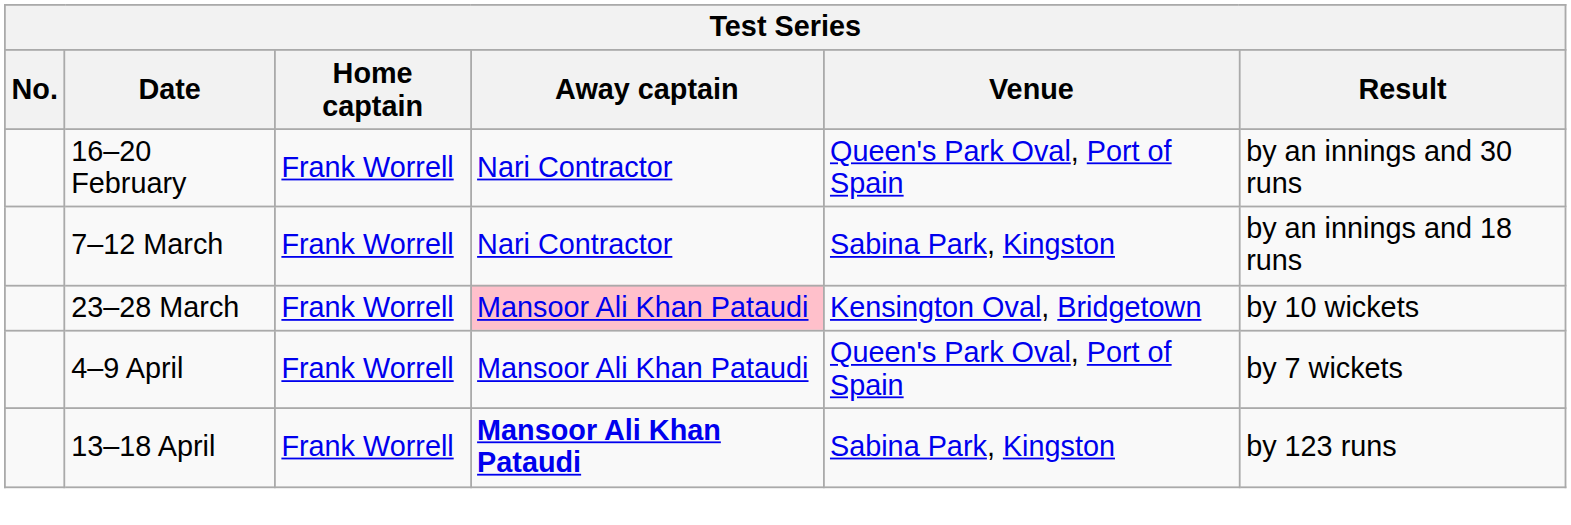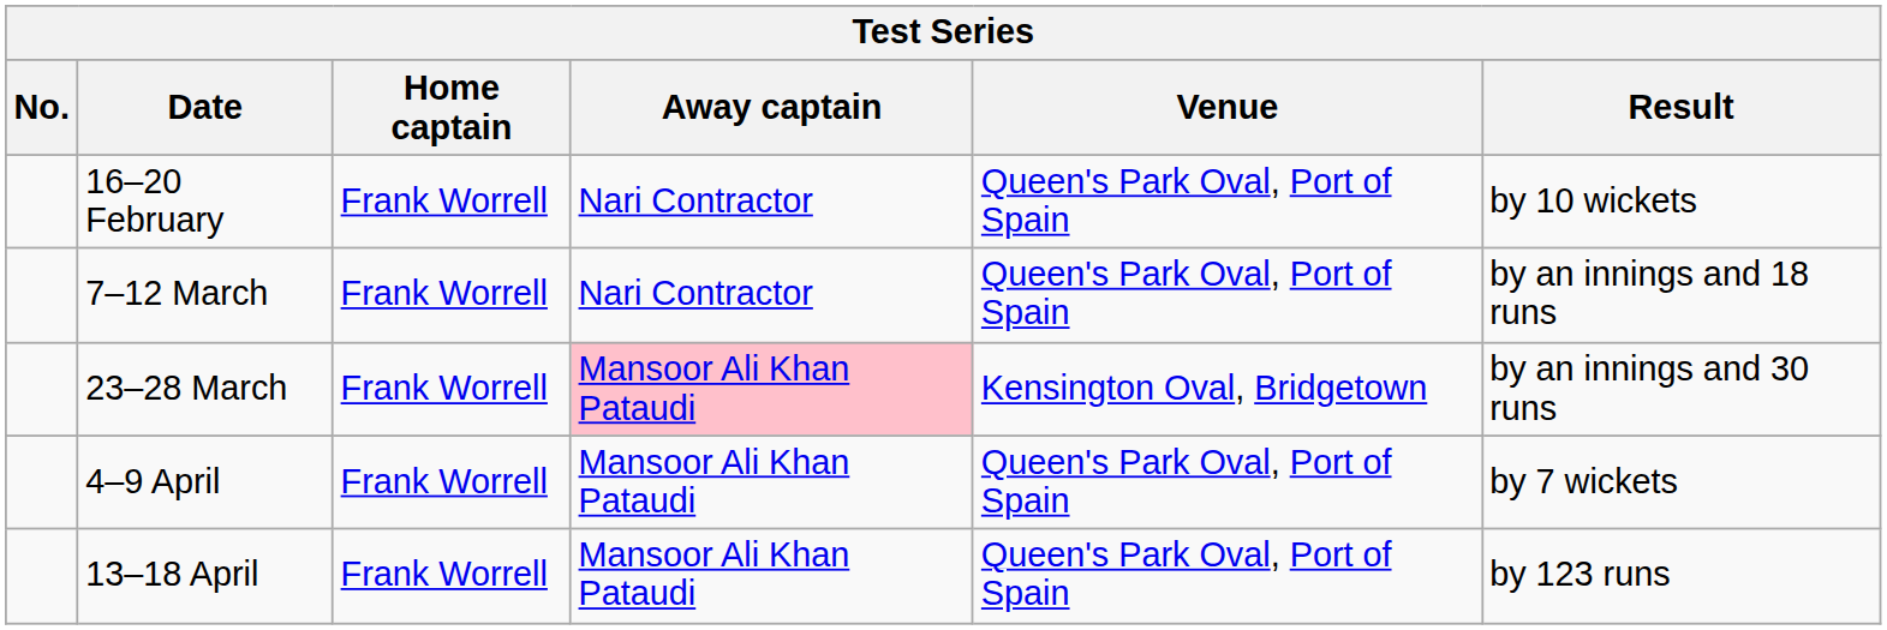16–20 February | Result: by an innings and 30 runs -> by 10 wickets
7–12 March | Venue: Sabina Park, Kingston -> Queen's Park Oval, Port of Spain
23–28 March | Result: by 10 wickets -> by an innings and 30 runs
13–18 April | Away captain: bold -> normal
13–18 April | Venue: Sabina Park, Kingston -> Queen's Park Oval, Port of Spain
